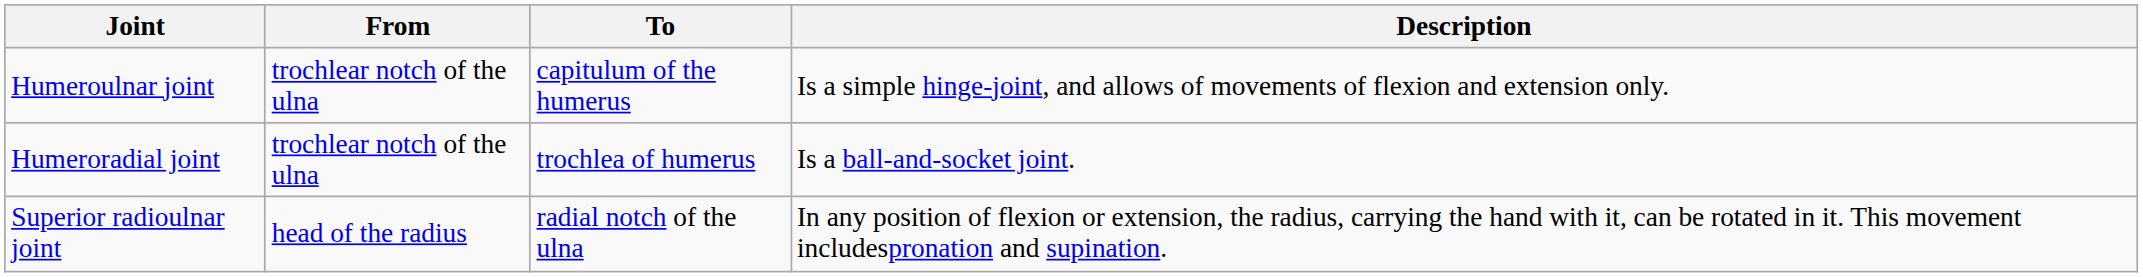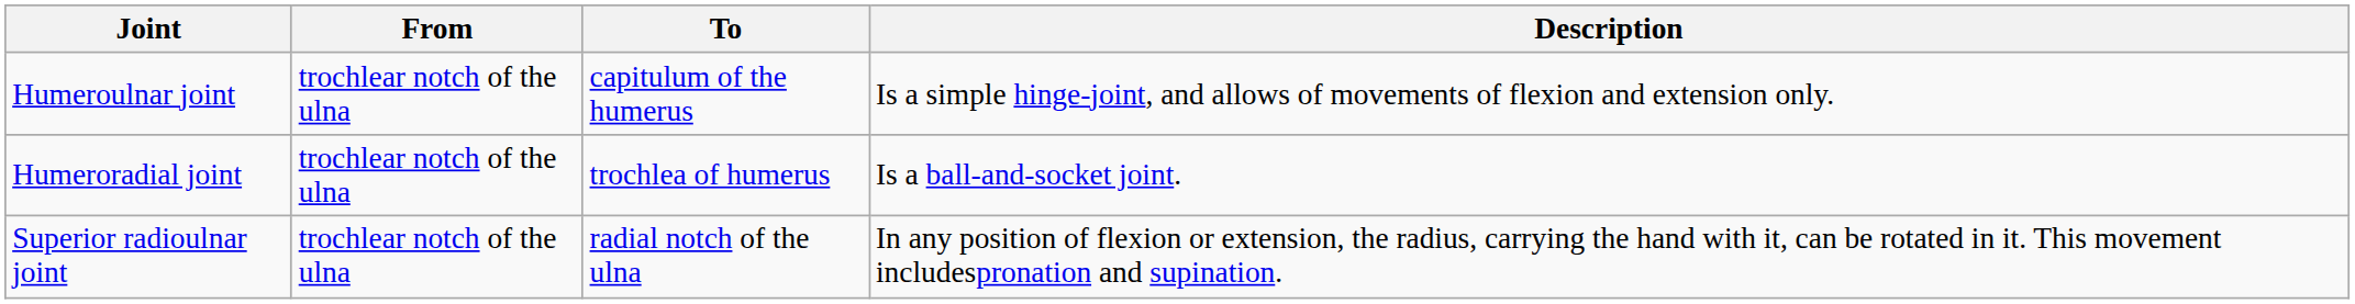Superior radioulnar joint | From: head of the radius -> trochlear notch of the ulna
